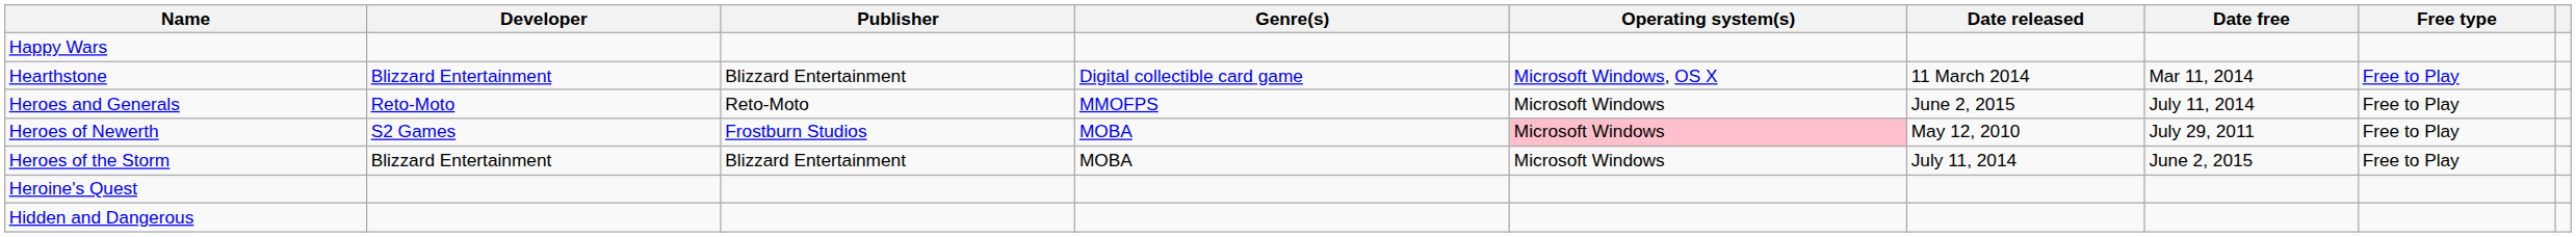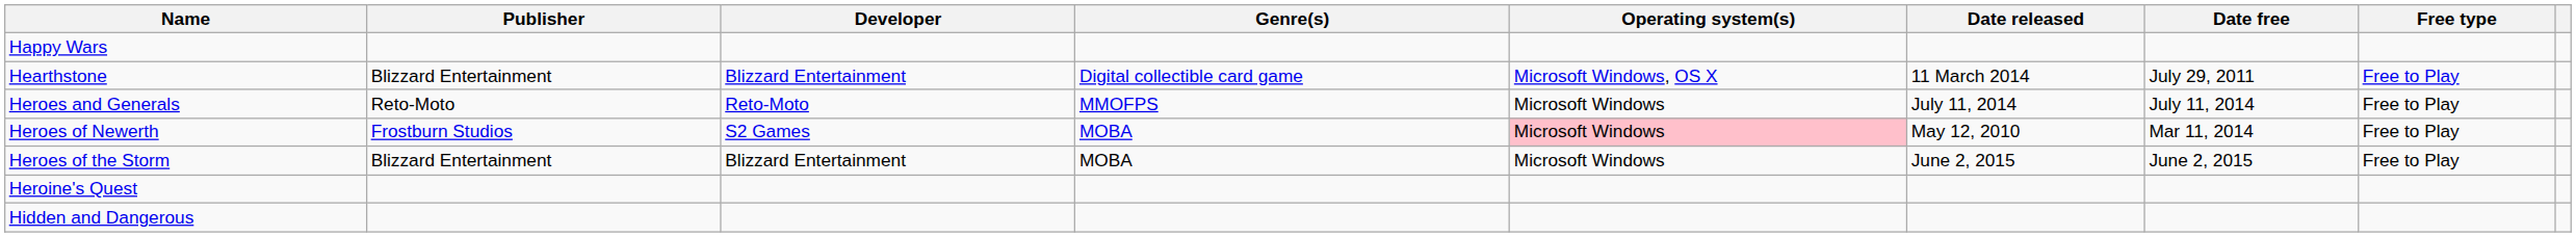columns swapped: Developer <-> Publisher
Hearthstone | Date free: Mar 11, 2014 -> July 29, 2011
Heroes and Generals | Date released: June 2, 2015 -> July 11, 2014
Heroes of Newerth | Date free: July 29, 2011 -> Mar 11, 2014
Heroes of the Storm | Date released: July 11, 2014 -> June 2, 2015
